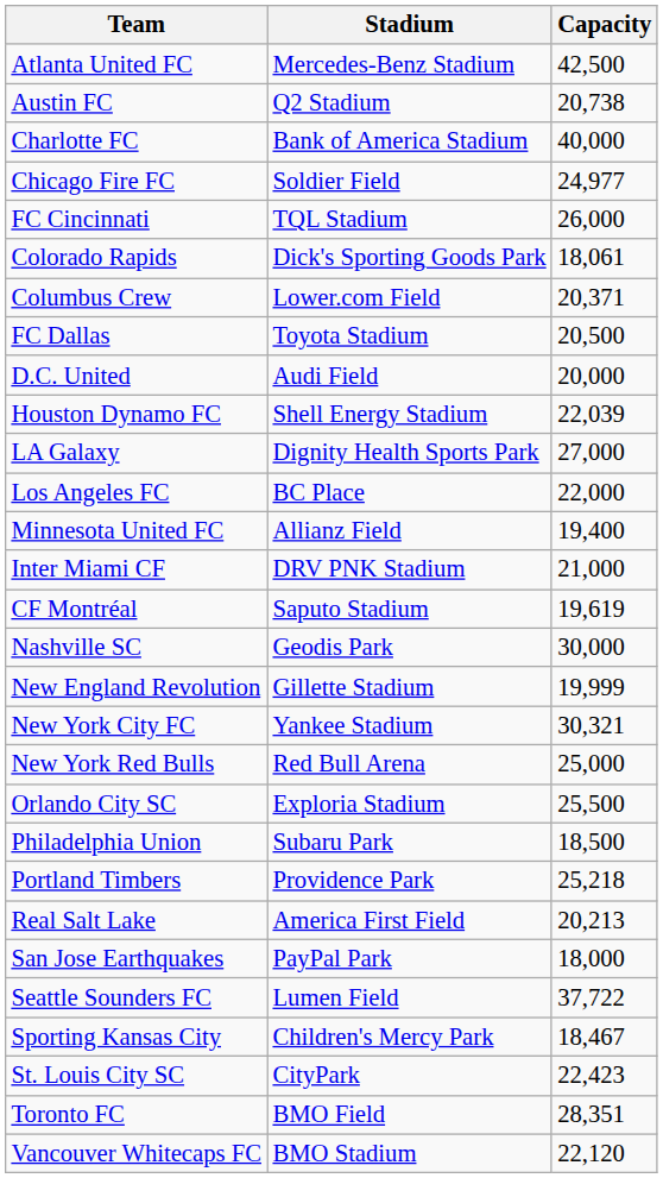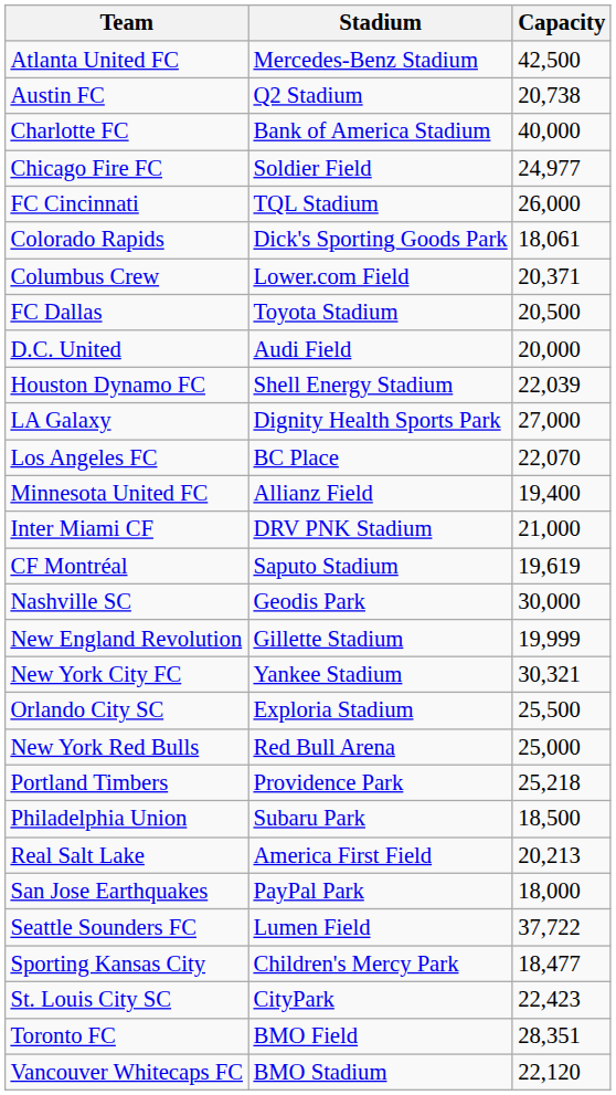Los Angeles FC | Capacity: 22,000 -> 22,070
rows swapped: New York Red Bulls <-> Orlando City SC
rows swapped: Philadelphia Union <-> Portland Timbers
Sporting Kansas City | Capacity: 18,467 -> 18,477
